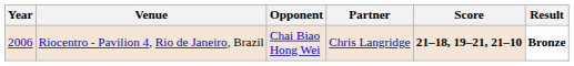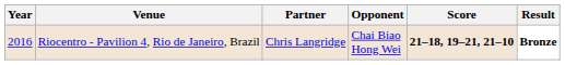columns swapped: Partner <-> Opponent
Riocentro - Pavilion 4, Rio de Janeiro, Brazil | Year: 2006 -> 2016
